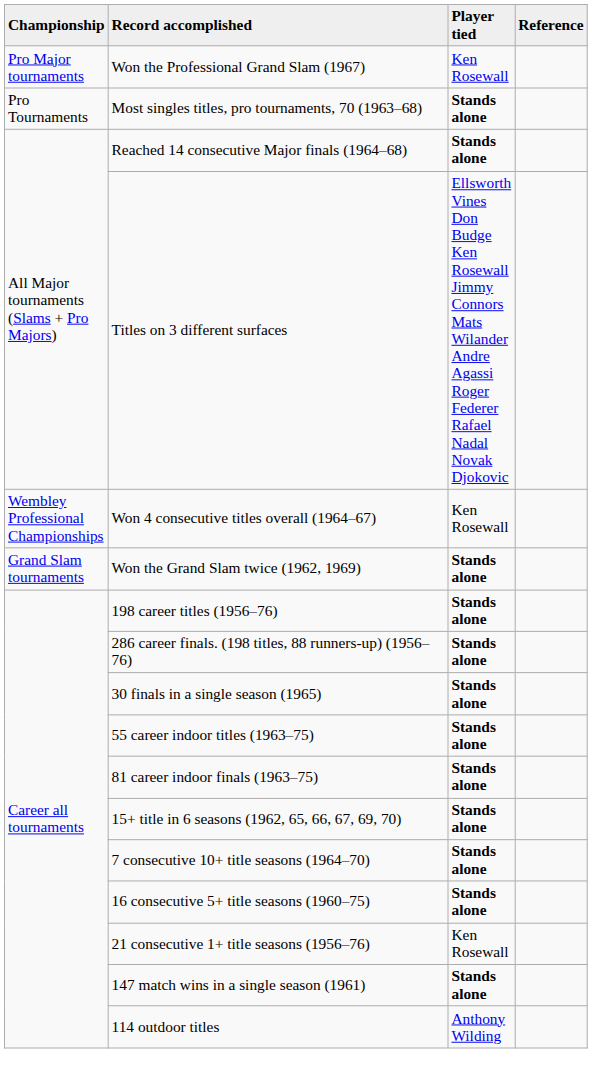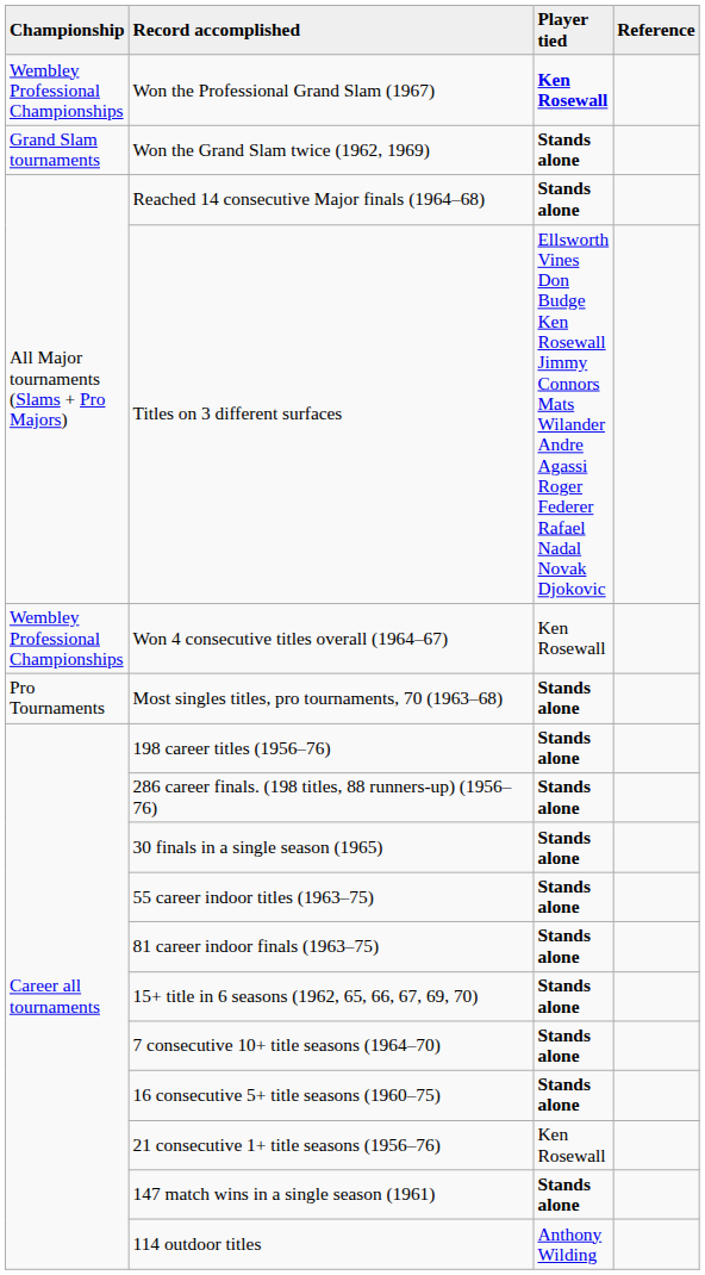Won the Professional Grand Slam (1967) | Championship: Pro Major tournaments -> Wembley Professional Championships
Won the Professional Grand Slam (1967) | Player tied: normal -> bold
rows swapped: Won the Grand Slam twice (1962, 1969) <-> Most singles titles, pro tournaments, 70 (1963–68)
